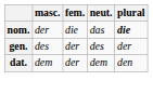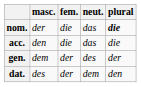+ row: acc. | den | die | das | die
gen. | masc.: des -> dem
dat. | masc.: dem -> des
